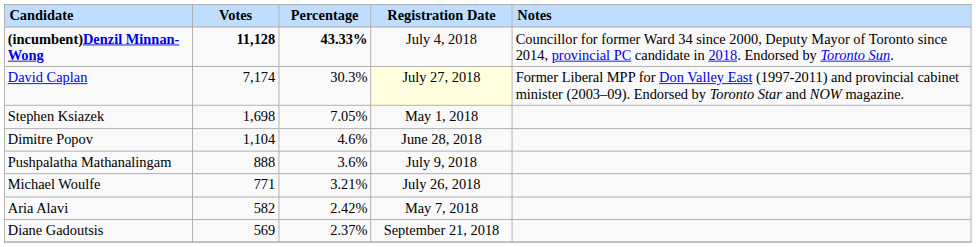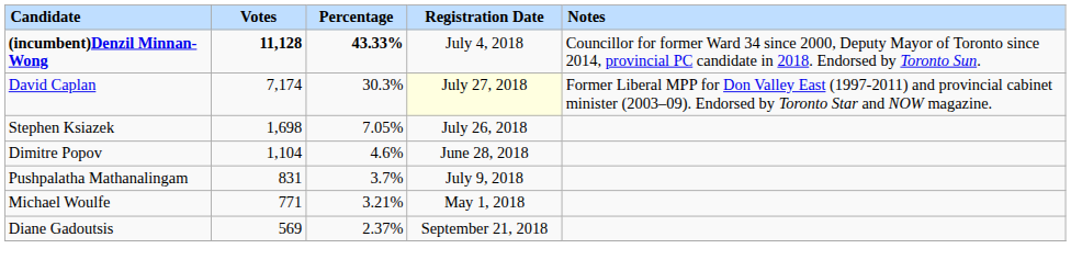Stephen Ksiazek | Registration Date: May 1, 2018 -> July 26, 2018
Pushpalatha Mathanalingam | Votes: 888 -> 831
Pushpalatha Mathanalingam | Percentage: 3.6% -> 3.7%
Michael Woulfe | Registration Date: July 26, 2018 -> May 1, 2018
- row: Aria Alavi | 582 | 2.42% | May 7, 2018
